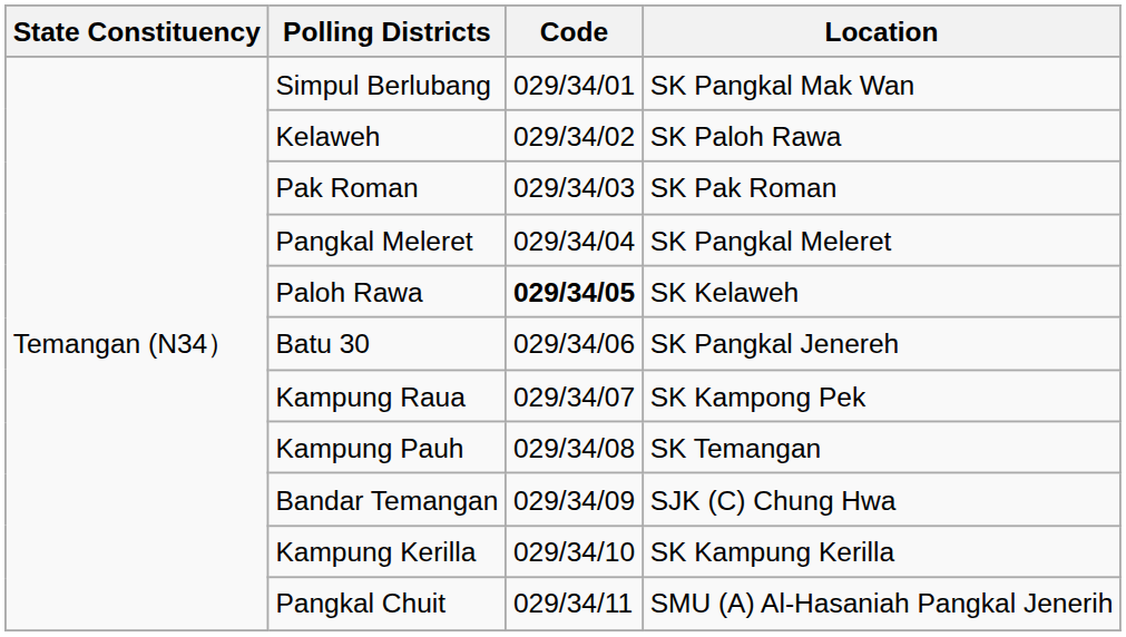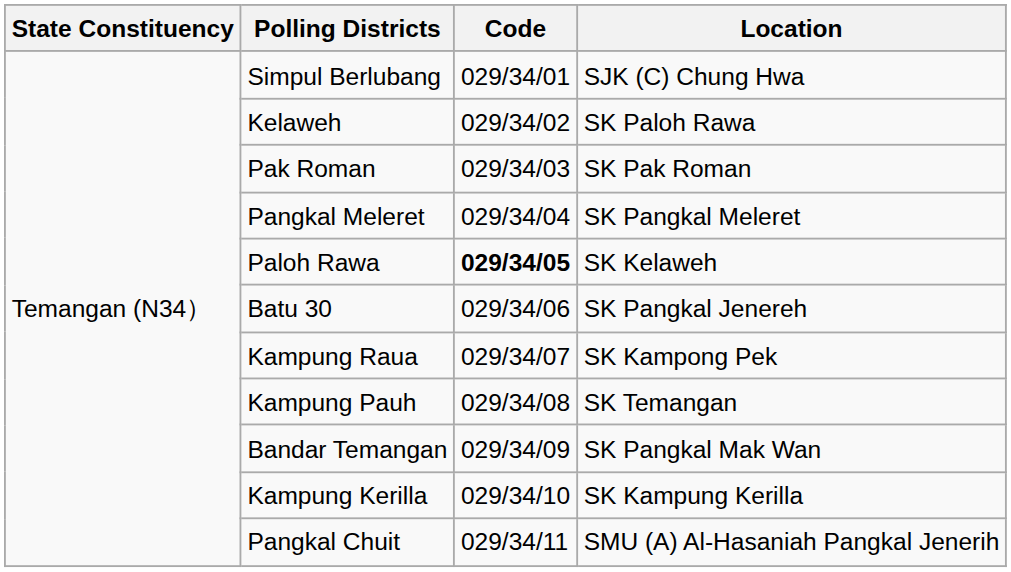Simpul Berlubang | Location: SK Pangkal Mak Wan -> SJK (C) Chung Hwa
Bandar Temangan | Location: SJK (C) Chung Hwa -> SK Pangkal Mak Wan
